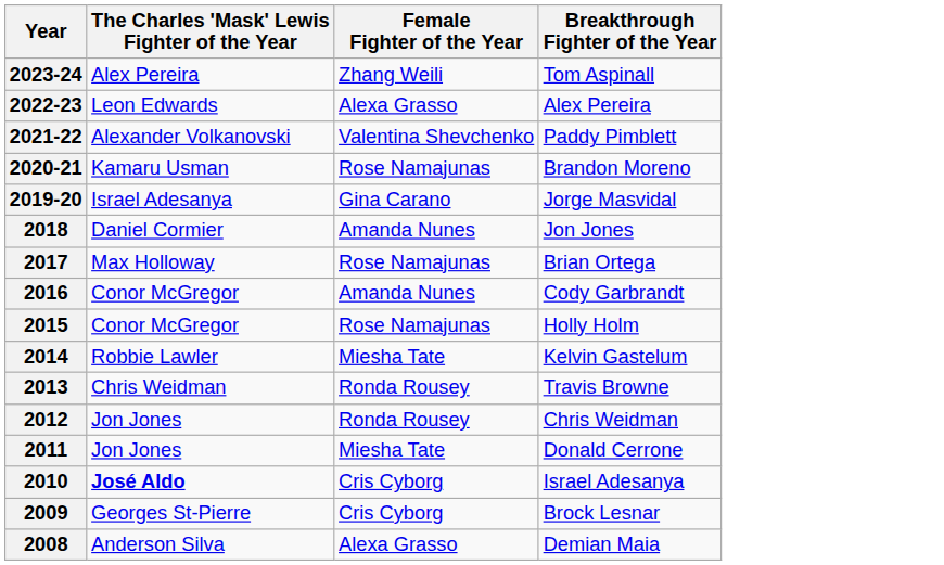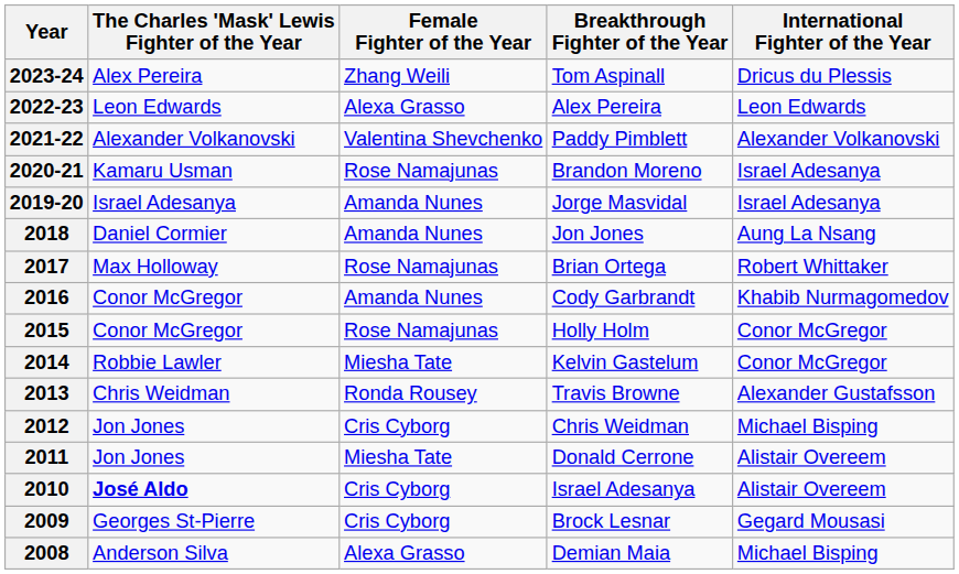+ column: International Fighter of the Year | Dricus du Plessis | Leon Edwards | Alexander Volkanovski | Israel Adesanya | Israel Adesanya | Aung La Nsang | Robert Whittaker | Khabib Nurmagomedov | Conor McGregor | Conor McGregor | Alexander Gustafsson | Michael Bisping | Alistair Overeem | Alistair Overeem | Gegard Mousasi | Michael Bisping
2019-20 | Female Fighter of the Year: Gina Carano -> Amanda Nunes
2012 | Female Fighter of the Year: Ronda Rousey -> Cris Cyborg
